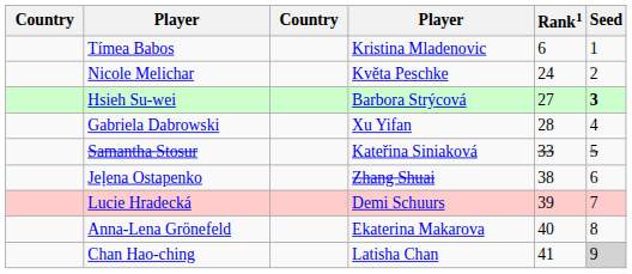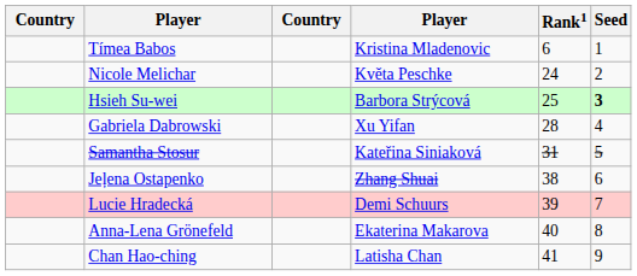Hsieh Su-wei | Rank1: 27 -> 25
Samantha Stosur | Rank1: 33 -> 31
Chan Hao-ching | Seed: lightgrey background -> no background
